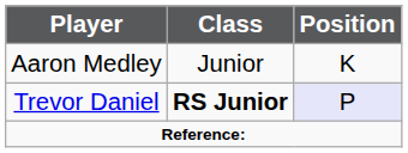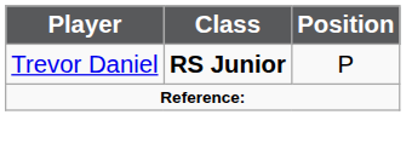- row: Aaron Medley | Junior | K
Trevor Daniel | Position: lavender background -> no background
